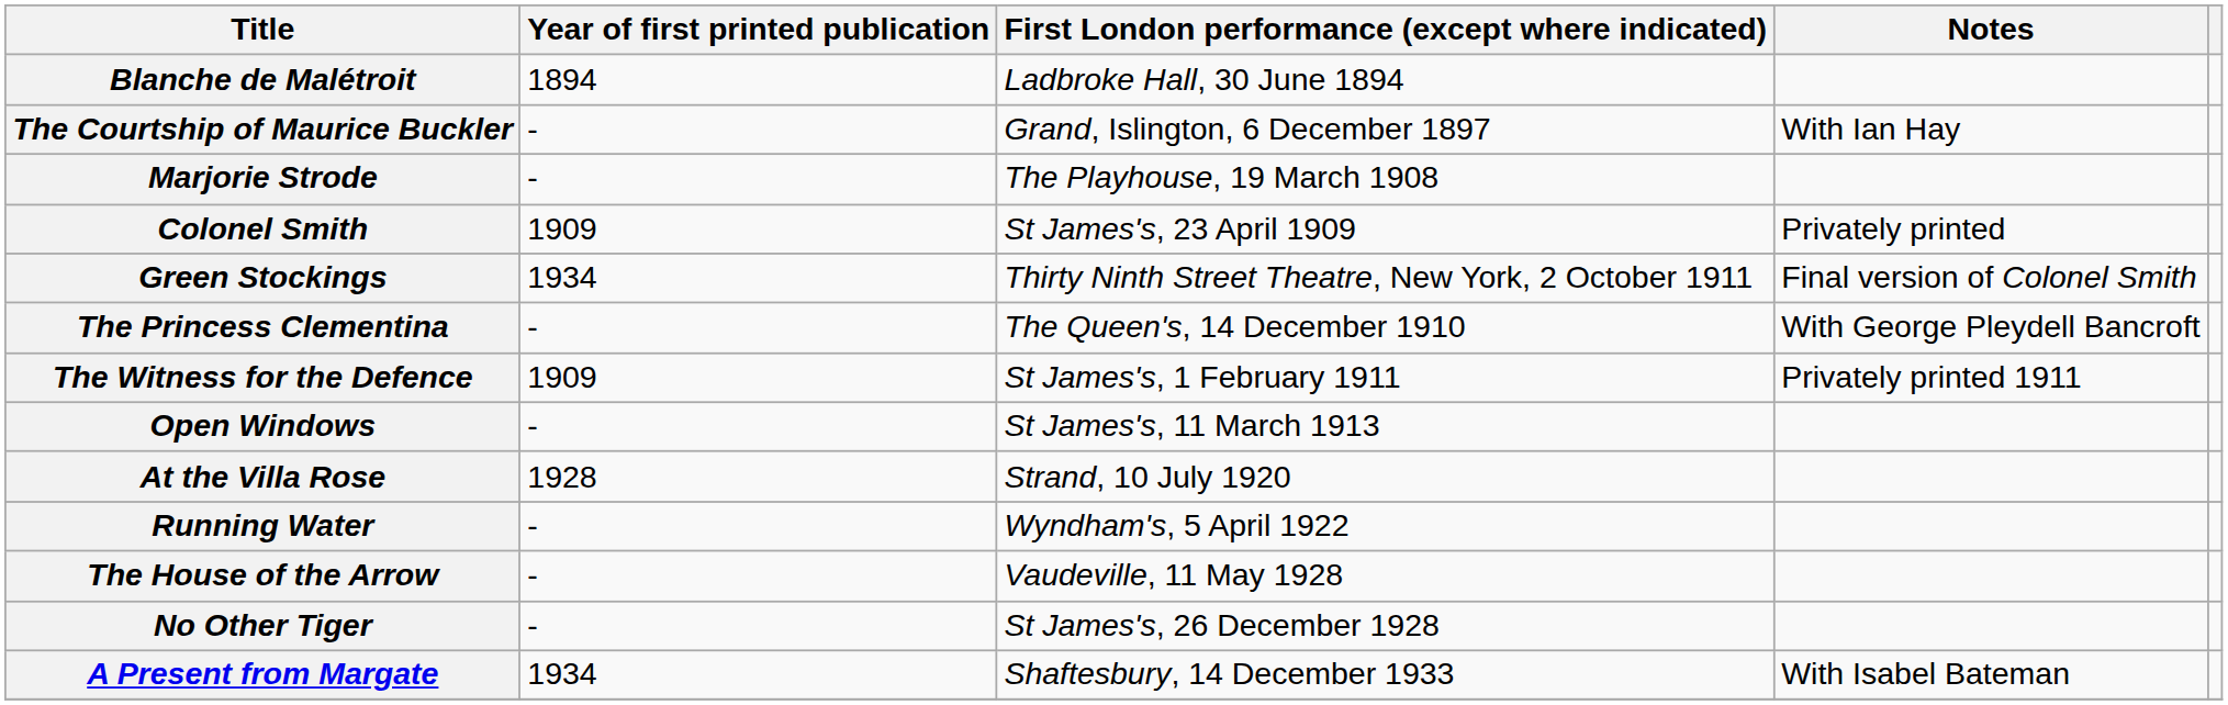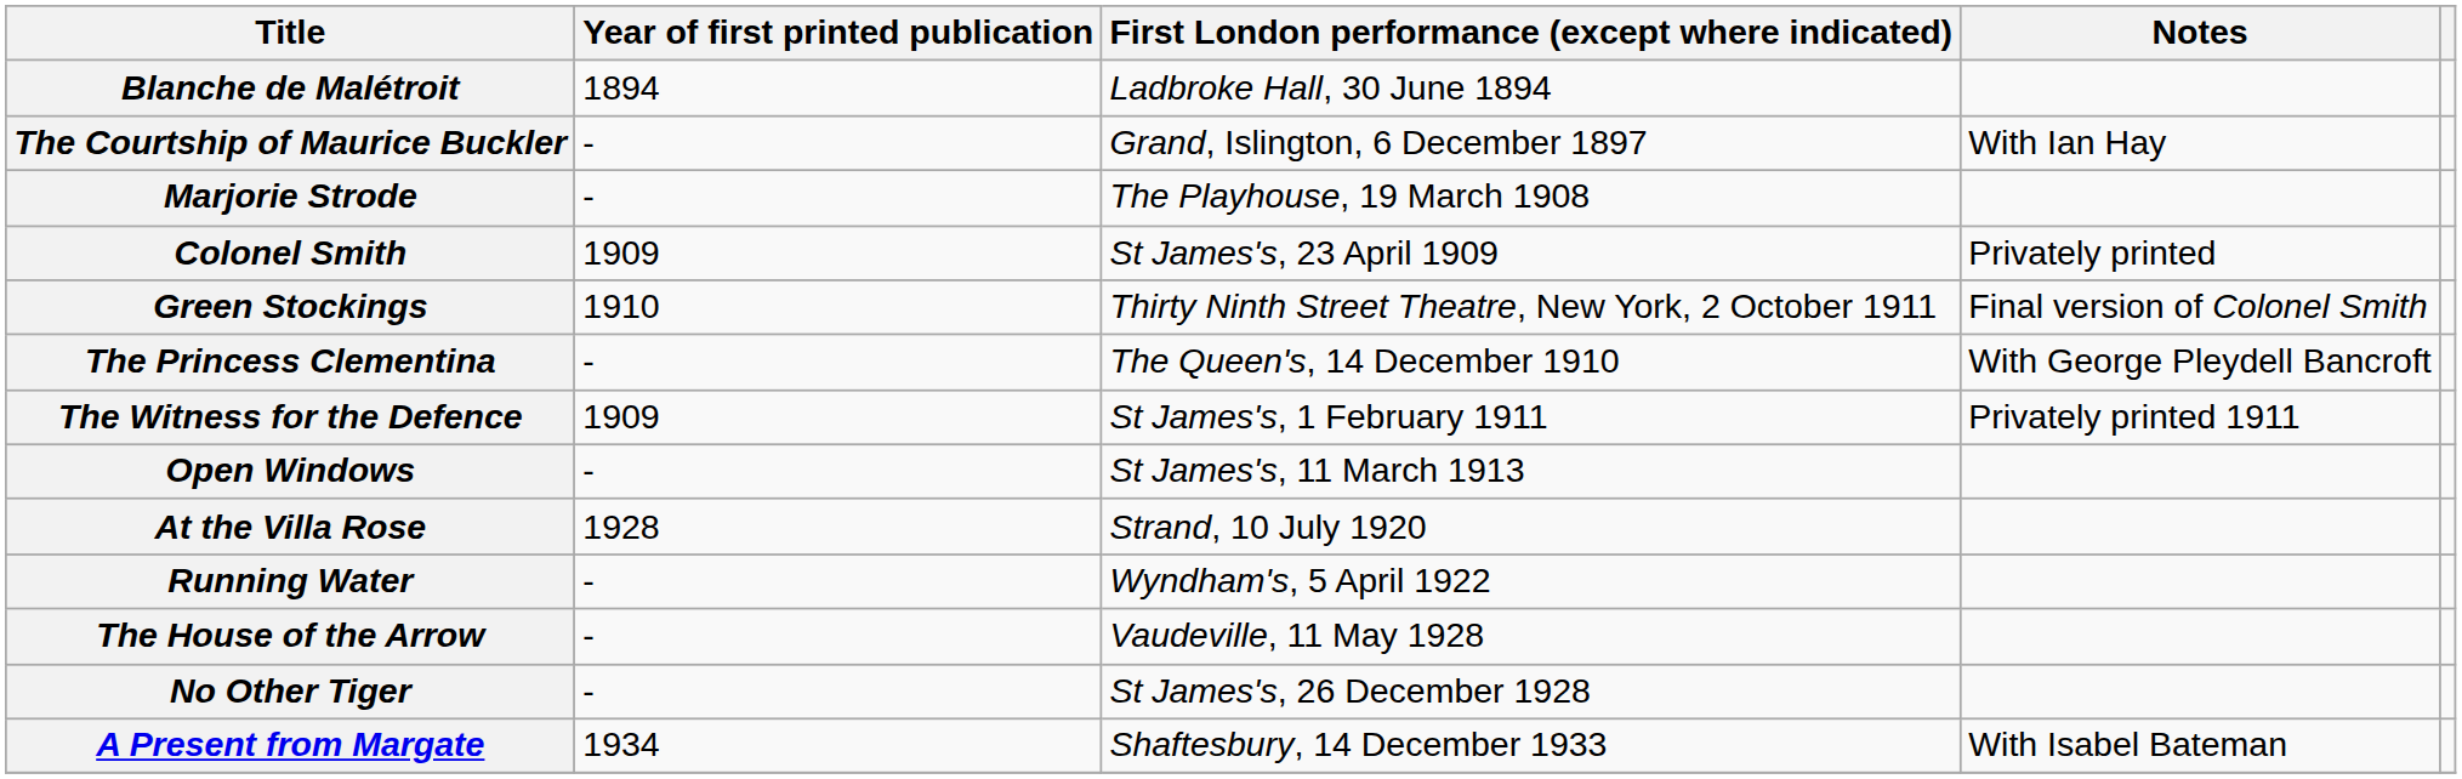Green Stockings | Year of first printed publication: 1934 -> 1910
